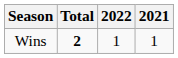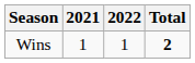columns swapped: 2021 <-> Total
